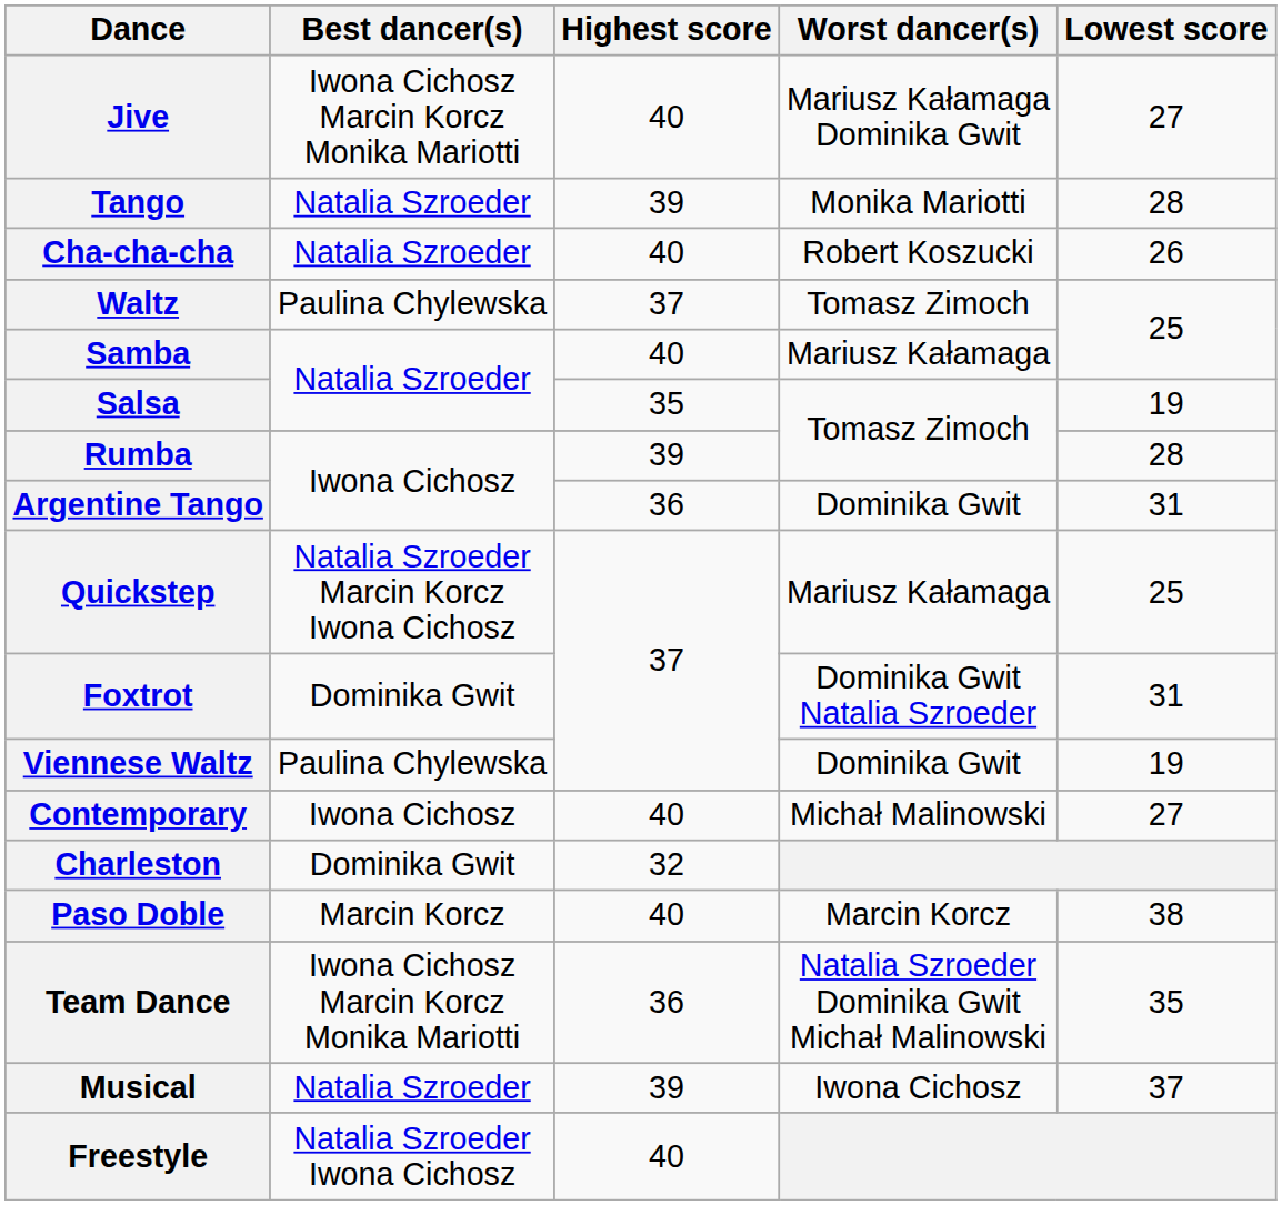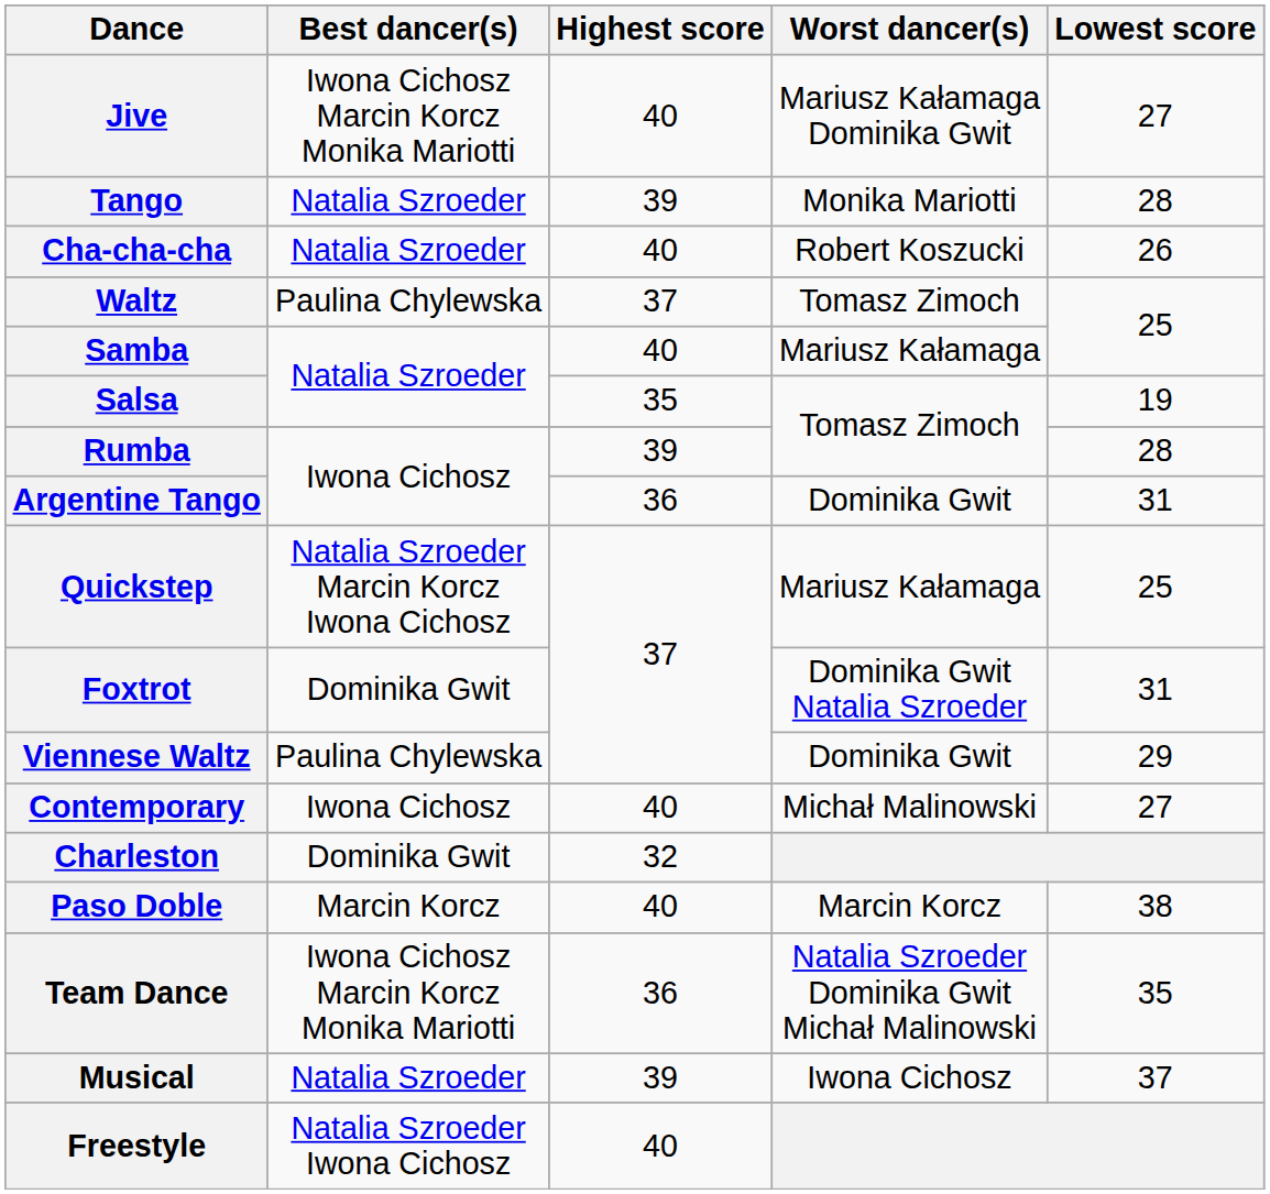Viennese Waltz | Lowest score: 19 -> 29
